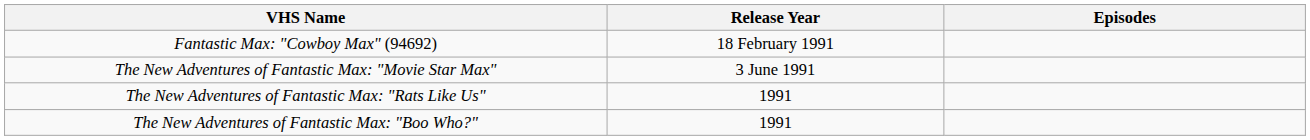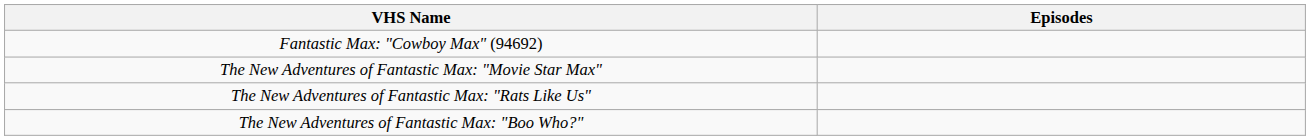- column: Release Year | 18 February 1991 | 3 June 1991 | 1991 | 1991
